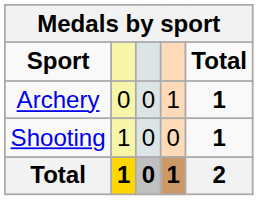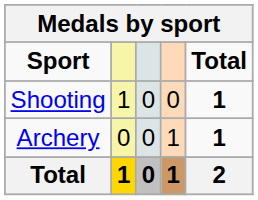rows swapped: Shooting <-> Archery
